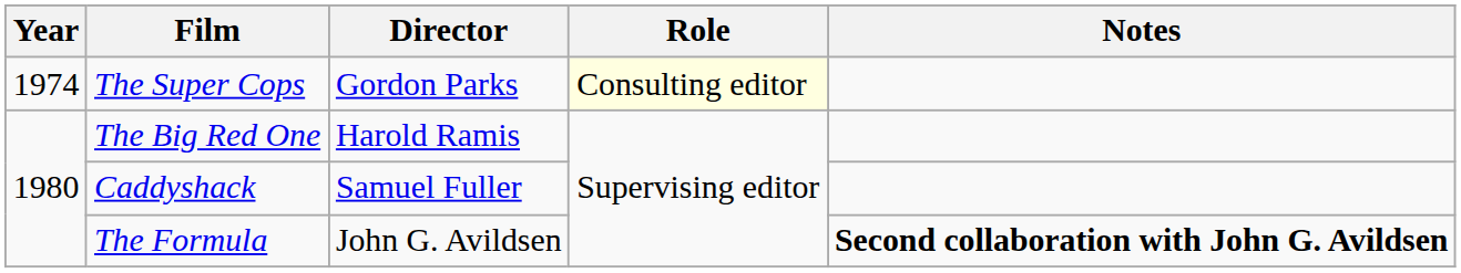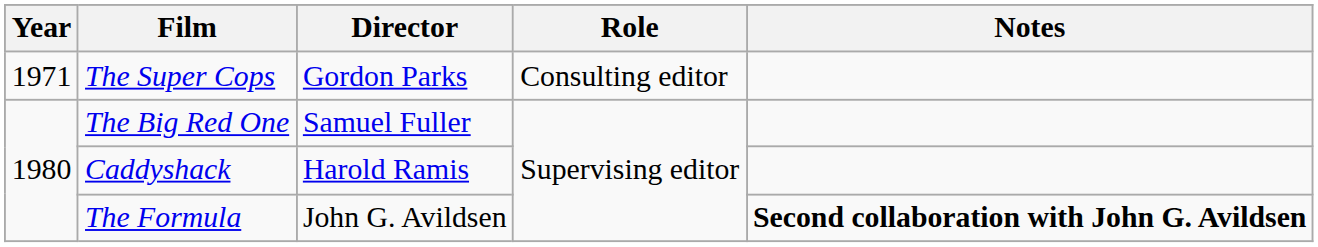The Super Cops | Year: 1974 -> 1971
The Super Cops | Role: lightyellow background -> no background
The Big Red One | Director: Harold Ramis -> Samuel Fuller
Caddyshack | Director: Samuel Fuller -> Harold Ramis
